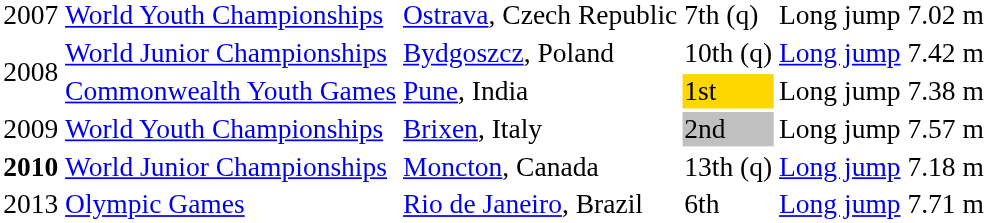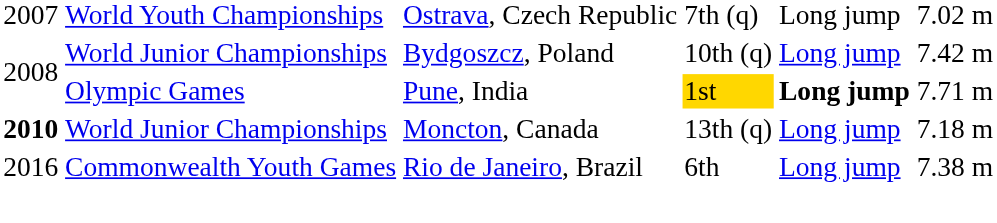Pune, India | column 2: Commonwealth Youth Games -> Olympic Games
Pune, India | column 5: normal -> bold
Pune, India | column 6: 7.38 m -> 7.71 m
- row: 2009 | World Youth Championships | Brixen, Italy | 2nd | Long jump | 7.57 m
Rio de Janeiro, Brazil | column 1: 2013 -> 2016
Rio de Janeiro, Brazil | column 2: Olympic Games -> Commonwealth Youth Games
Rio de Janeiro, Brazil | column 6: 7.71 m -> 7.38 m
